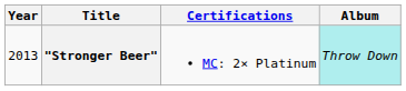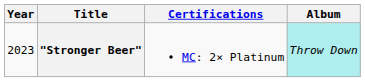"Stronger Beer" | Year: 2013 -> 2023
